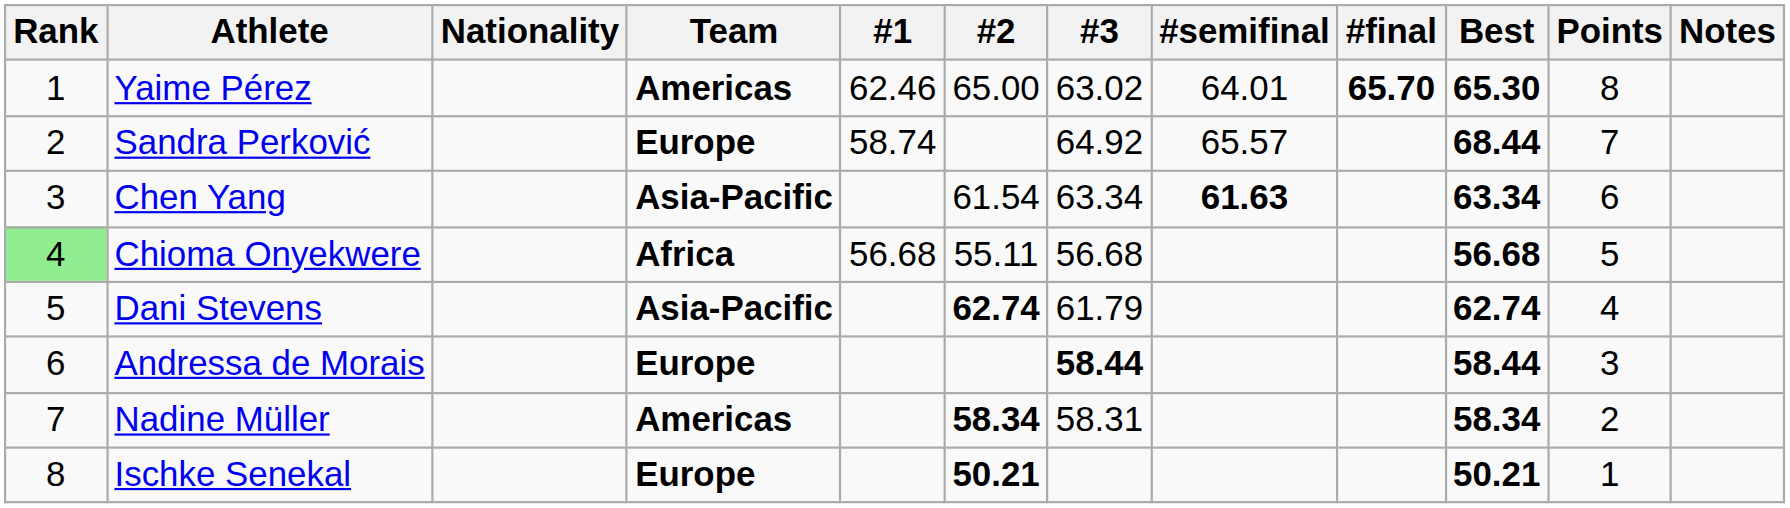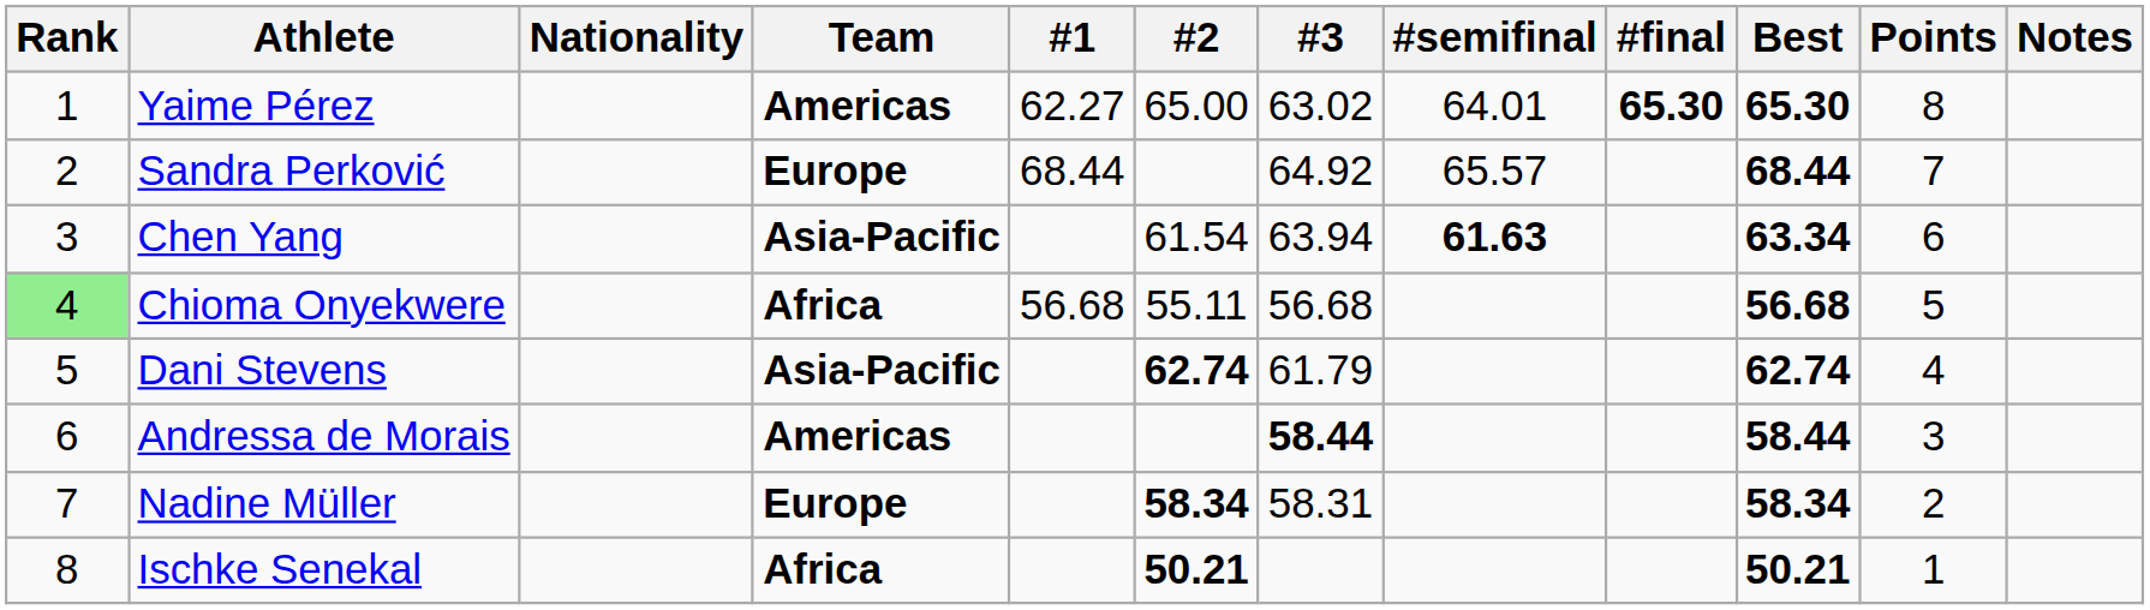Yaime Pérez | #1: 62.46 -> 62.27
Yaime Pérez | #final: 65.70 -> 65.30
Sandra Perković | #1: 58.74 -> 68.44
Chen Yang | #3: 63.34 -> 63.94
Andressa de Morais | Team: Europe -> Americas
Nadine Müller | Team: Americas -> Europe
Ischke Senekal | Team: Europe -> Africa
